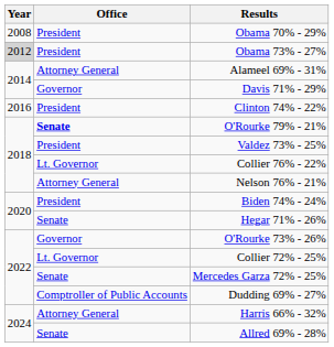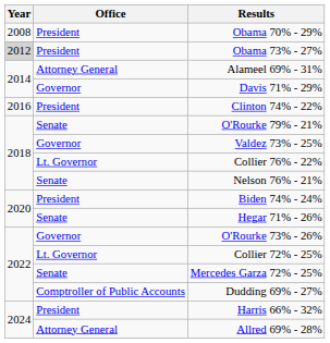O'Rourke 79% - 21% | Office: bold -> normal
Valdez 73% - 25% | Office: President -> Governor
Nelson 76% - 21% | Office: Attorney General -> Senate
Harris 66% - 32% | Office: Attorney General -> President
Allred 69% - 28% | Office: Senate -> Attorney General
